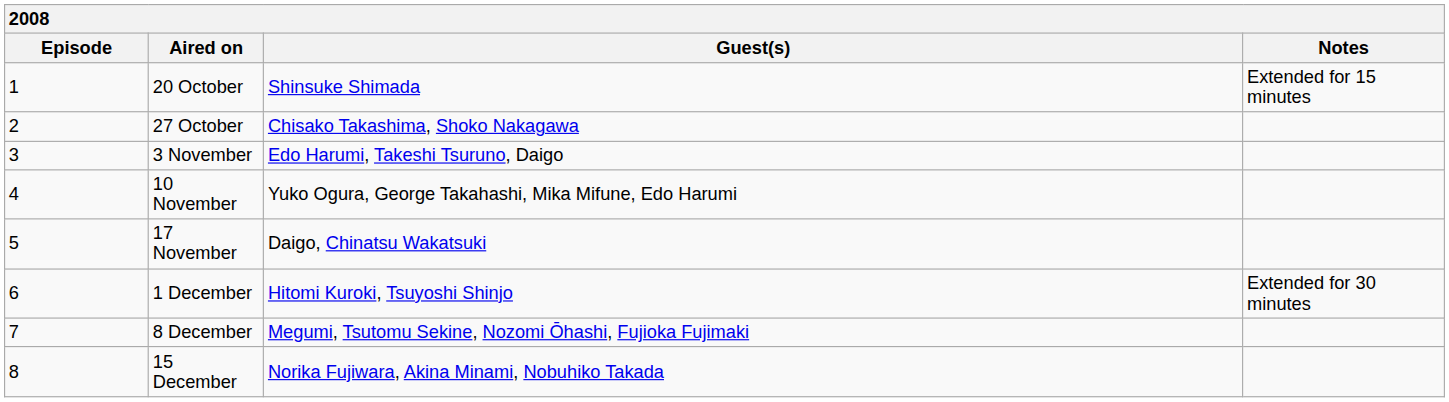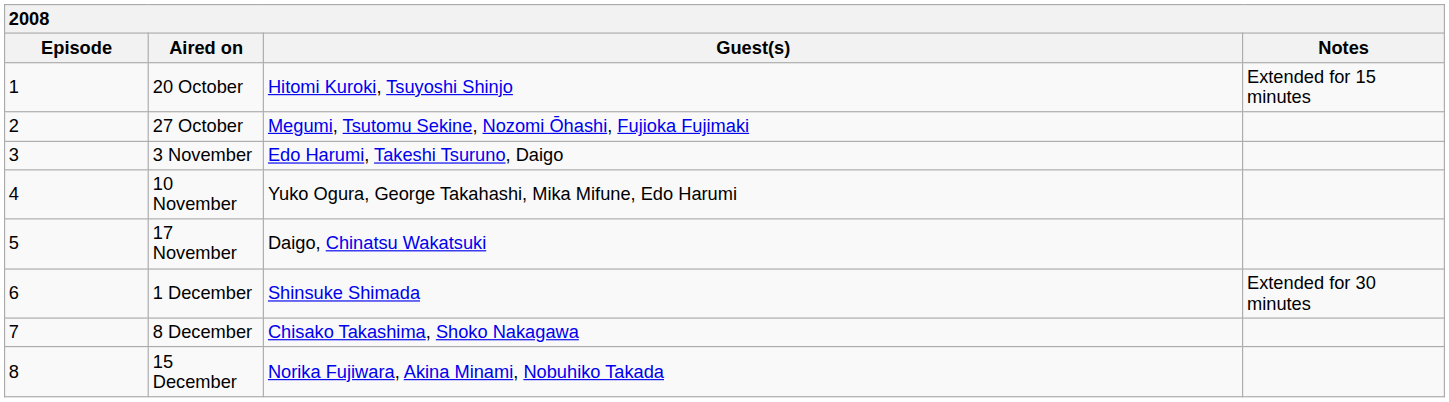20 October | Guest(s): Shinsuke Shimada -> Hitomi Kuroki, Tsuyoshi Shinjo
27 October | Guest(s): Chisako Takashima, Shoko Nakagawa -> Megumi, Tsutomu Sekine, Nozomi Ōhashi, Fujioka Fujimaki
1 December | Guest(s): Hitomi Kuroki, Tsuyoshi Shinjo -> Shinsuke Shimada
8 December | Guest(s): Megumi, Tsutomu Sekine, Nozomi Ōhashi, Fujioka Fujimaki -> Chisako Takashima, Shoko Nakagawa
